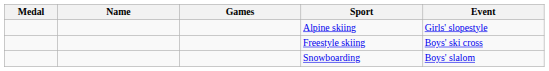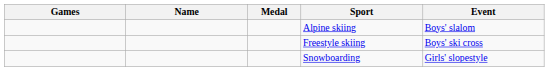columns swapped: Medal <-> Games
Alpine skiing | Event: Girls' slopestyle -> Boys' slalom
Snowboarding | Event: Boys' slalom -> Girls' slopestyle
